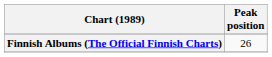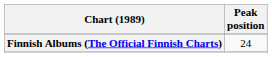Finnish Albums (The Official Finnish Charts) | Peak position: 26 -> 24
